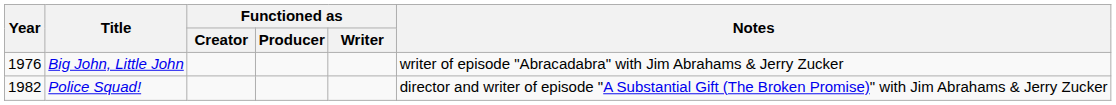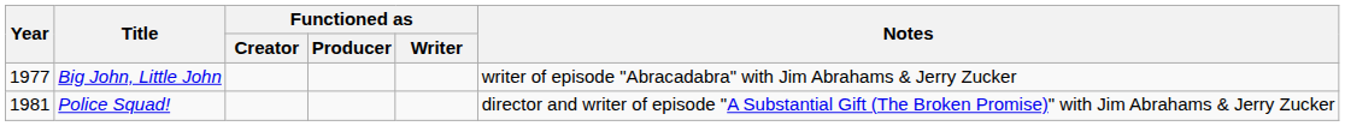Big John, Little John | Year: 1976 -> 1977
Police Squad! | Year: 1982 -> 1981
